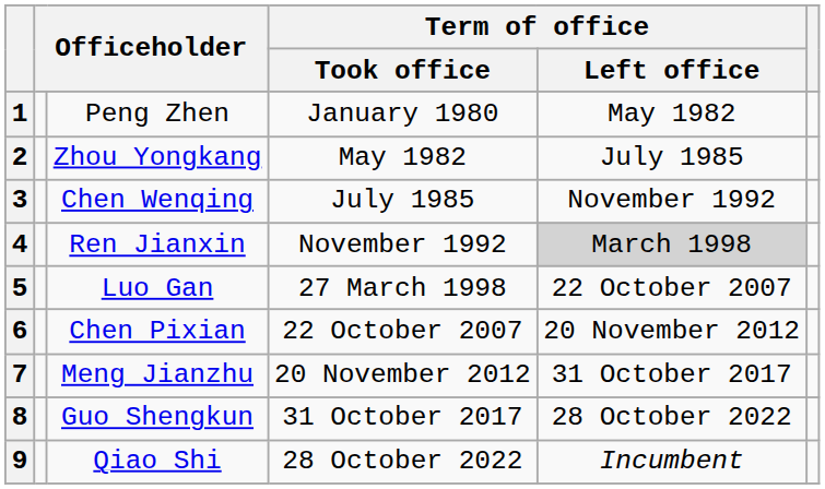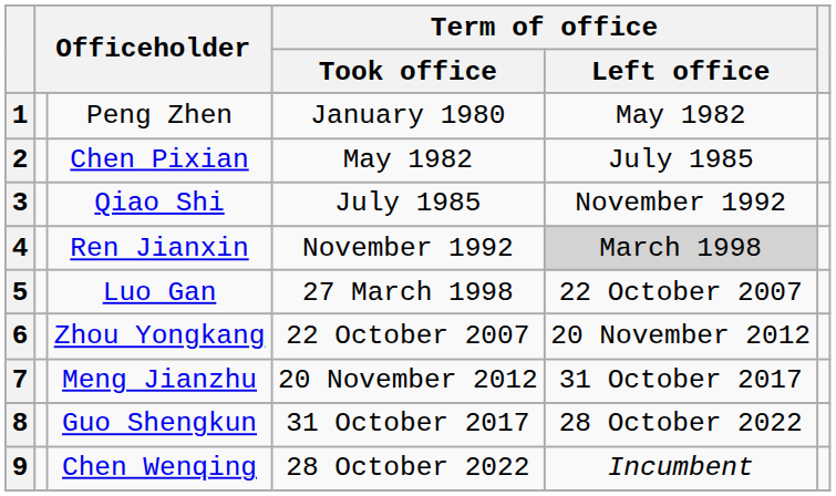2 | column 3: Zhou Yongkang -> Chen Pixian
3 | column 3: Chen Wenqing -> Qiao Shi
6 | column 3: Chen Pixian -> Zhou Yongkang
9 | column 3: Qiao Shi -> Chen Wenqing
